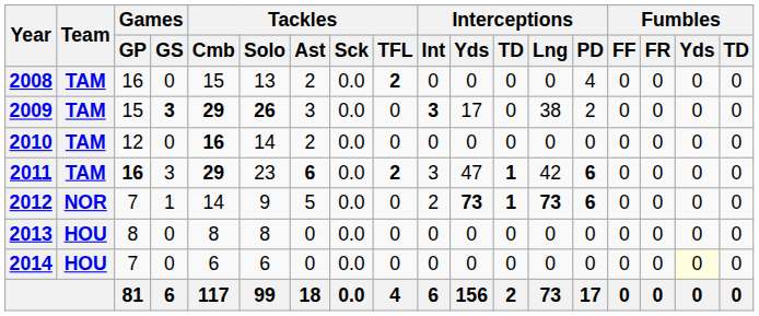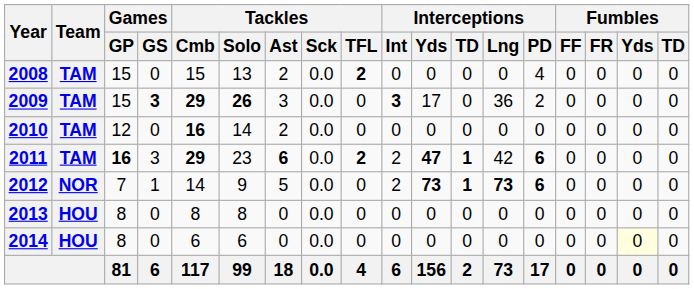2008 | Games / GP: 16 -> 15
2009 | Interceptions / Lng: 38 -> 36
2011 | Interceptions / Int: 3 -> 2
2011 | Interceptions / Yds: normal -> bold
2014 | Games / GP: 7 -> 8
